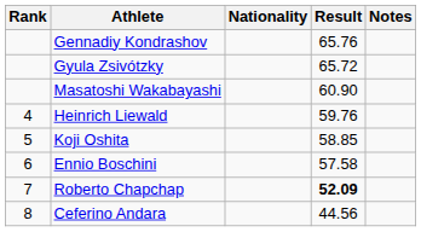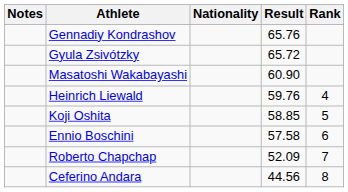columns swapped: Rank <-> Notes
Roberto Chapchap | Result: bold -> normal
